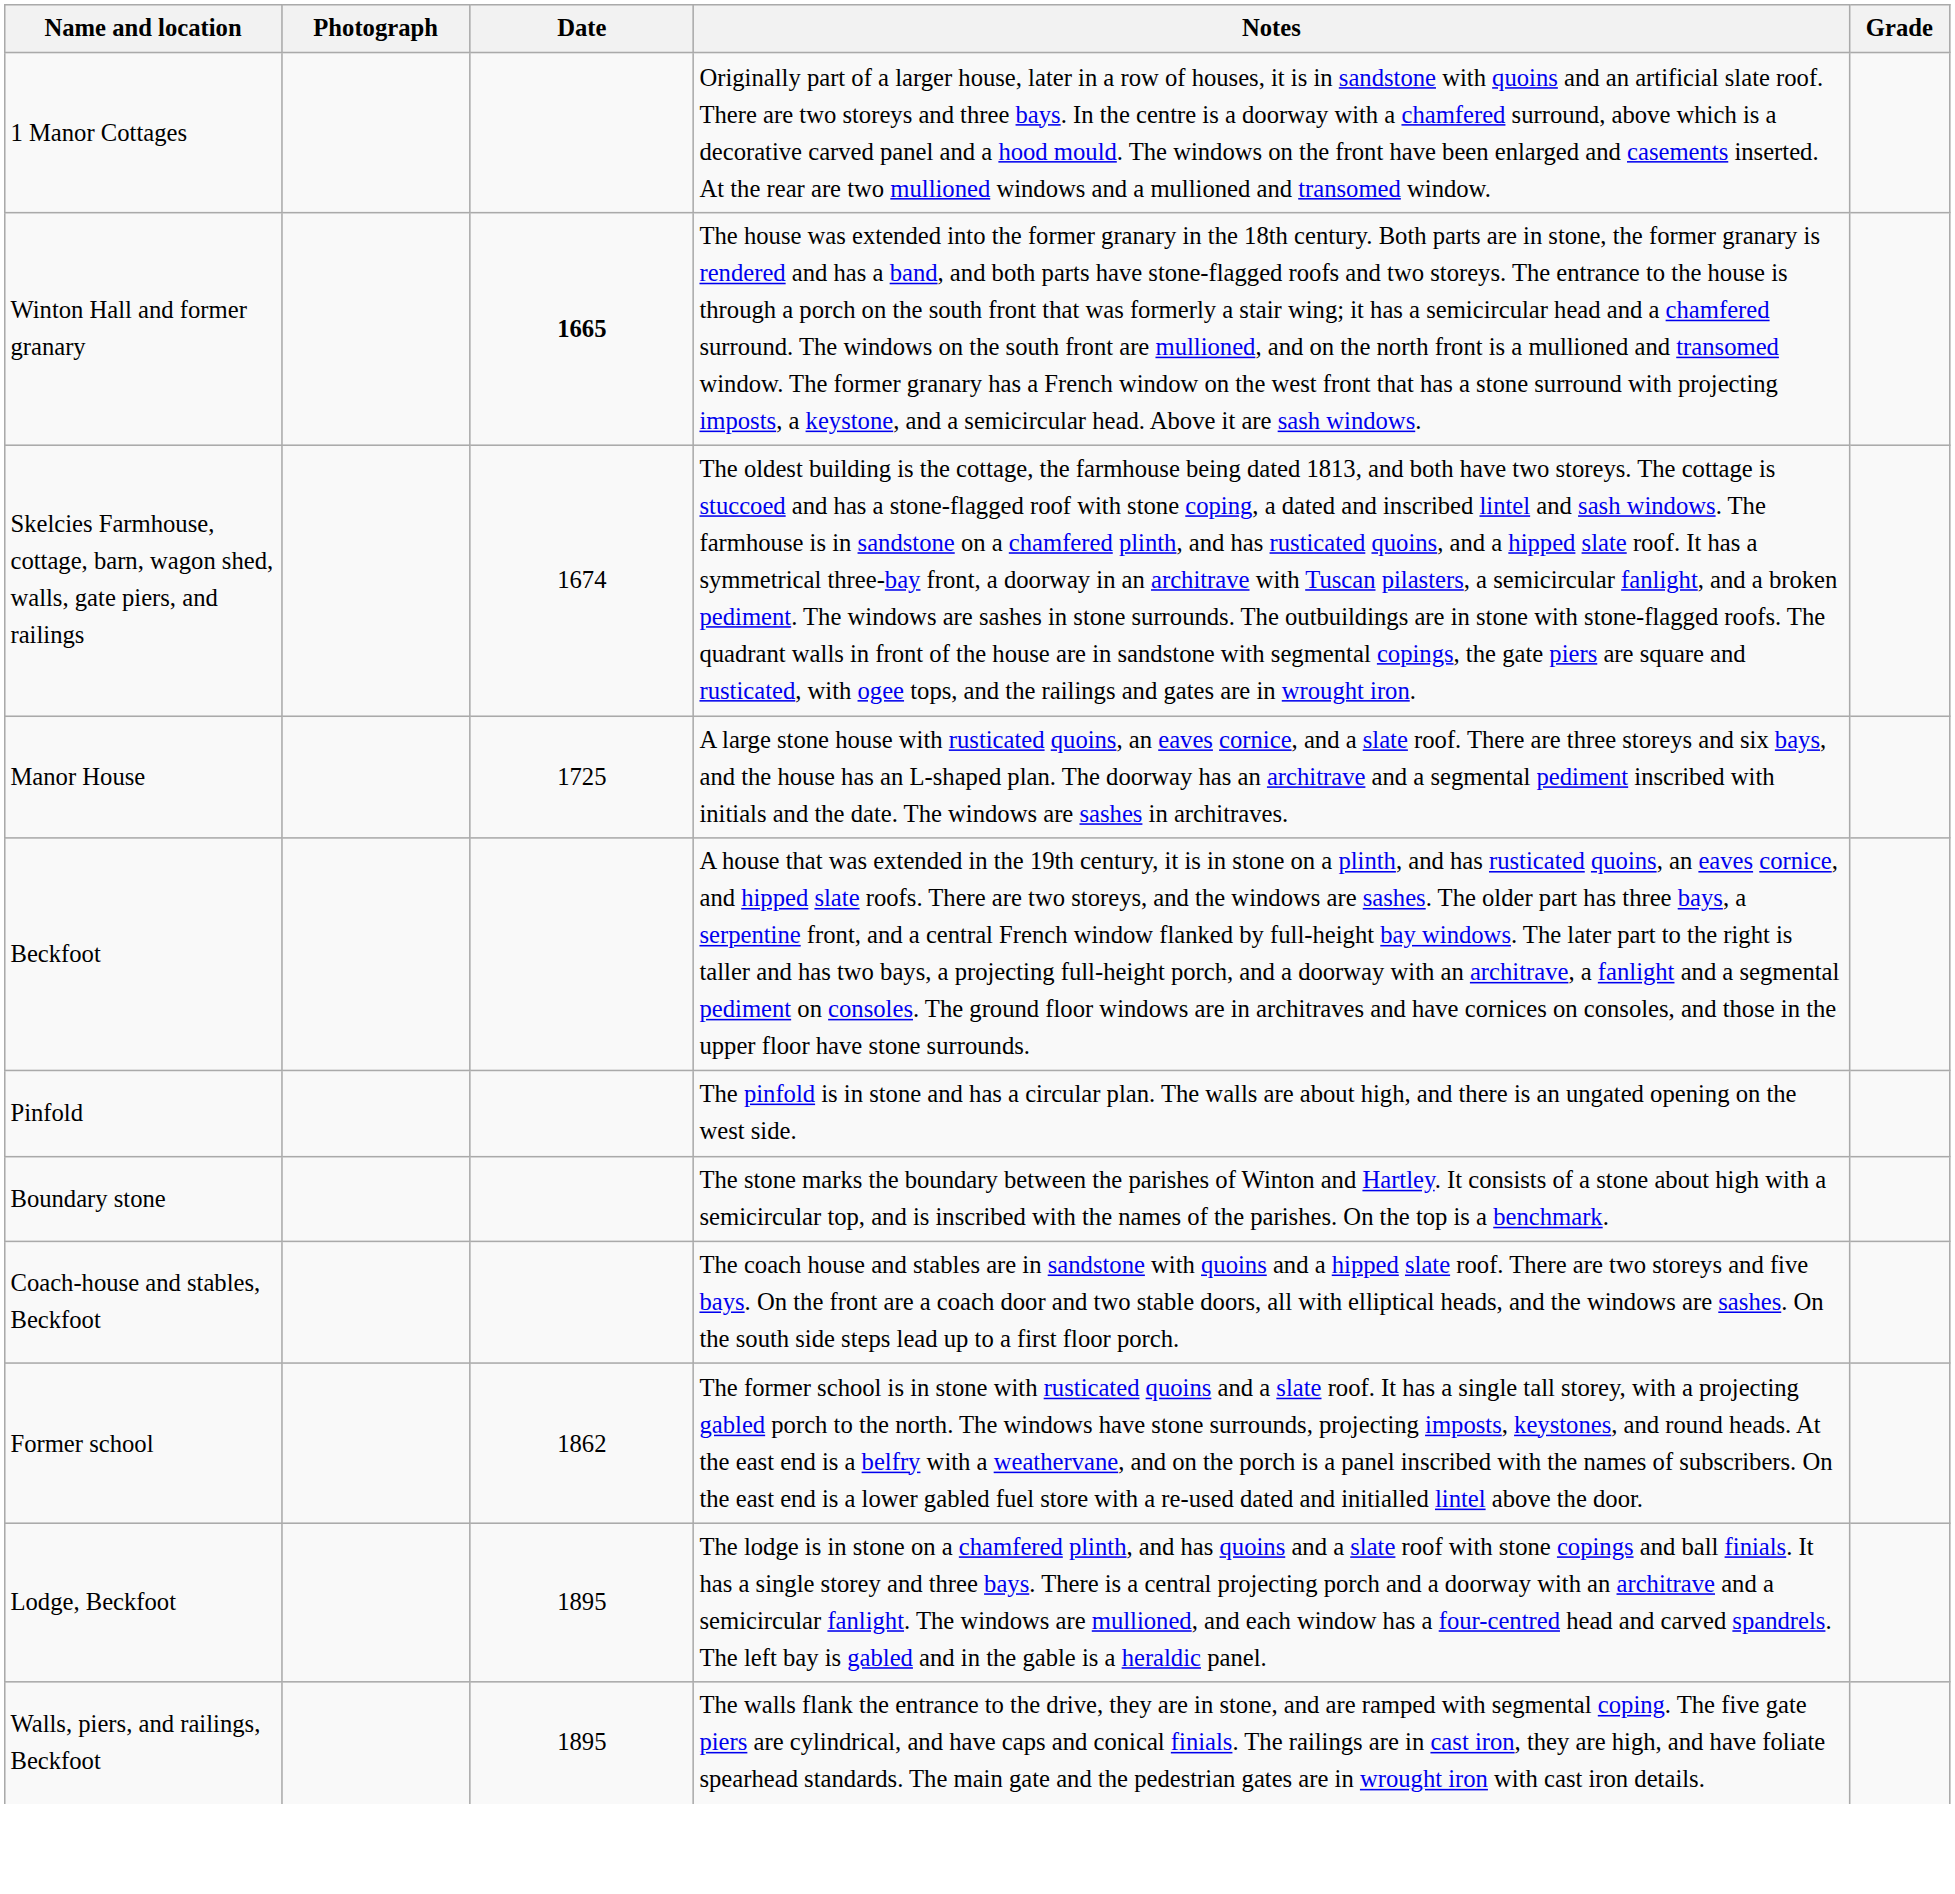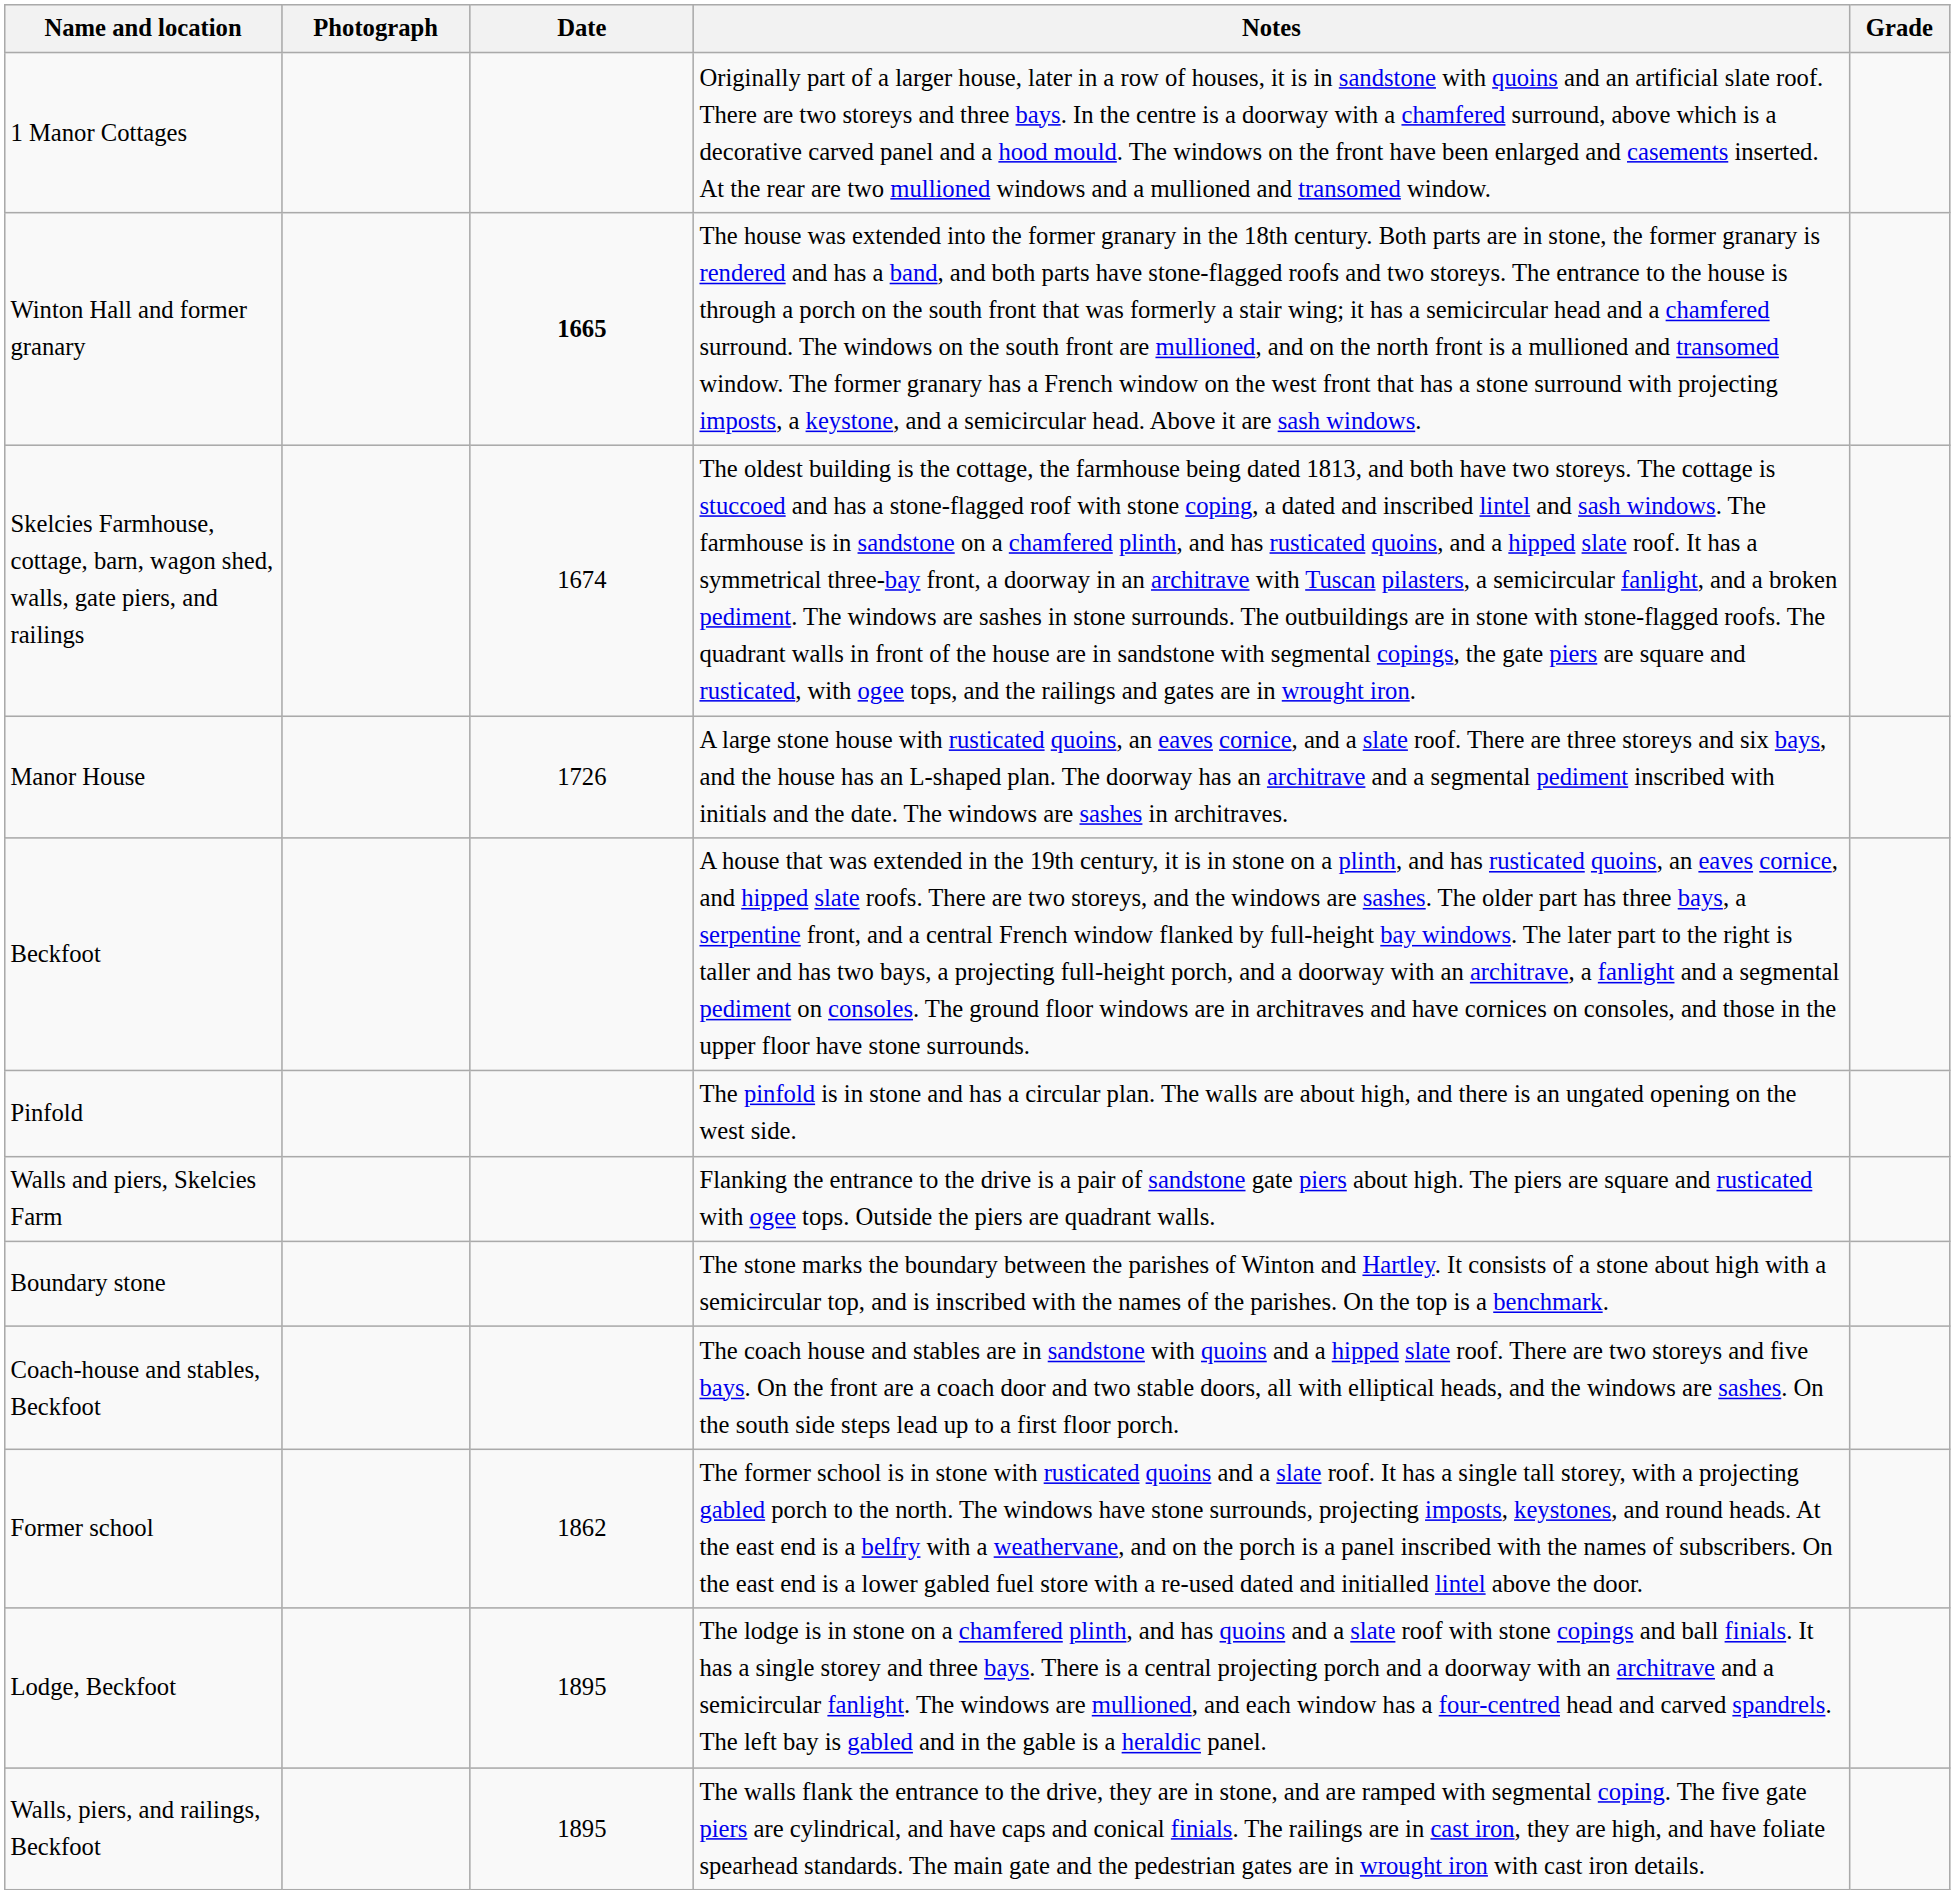Manor House | Date: 1725 -> 1726
+ row: Walls and piers, Skelcies Farm | Flanking the entrance to the drive is a pair of sandstone gate piers about high. The piers are square and rusticated with ogee tops. Outside the piers are quadrant walls.
